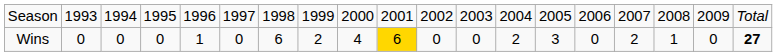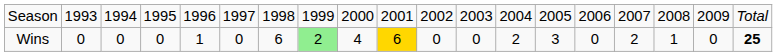Wins | column 8: no background -> lightgreen background
Wins | column 19: 27 -> 25
